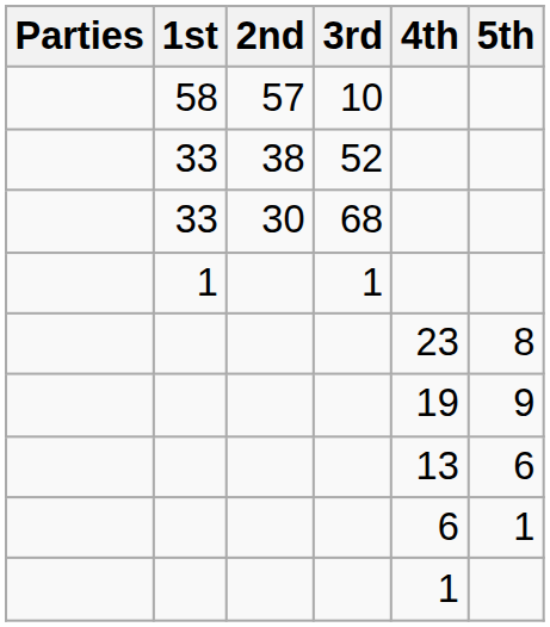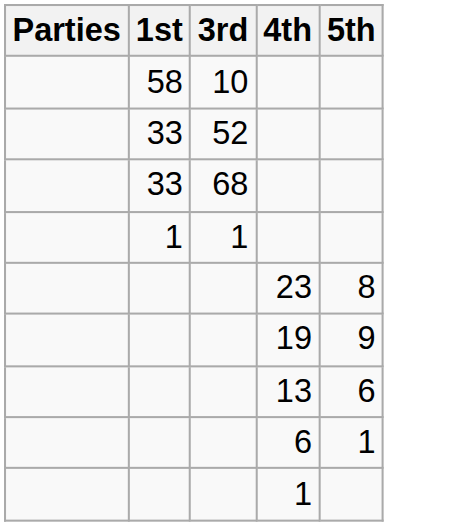- column: 2nd | 57 | 38 | 30
